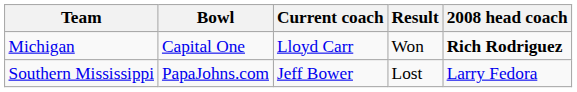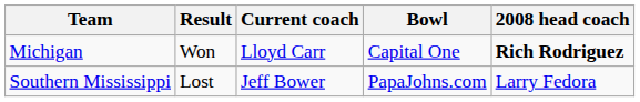columns swapped: Bowl <-> Result
